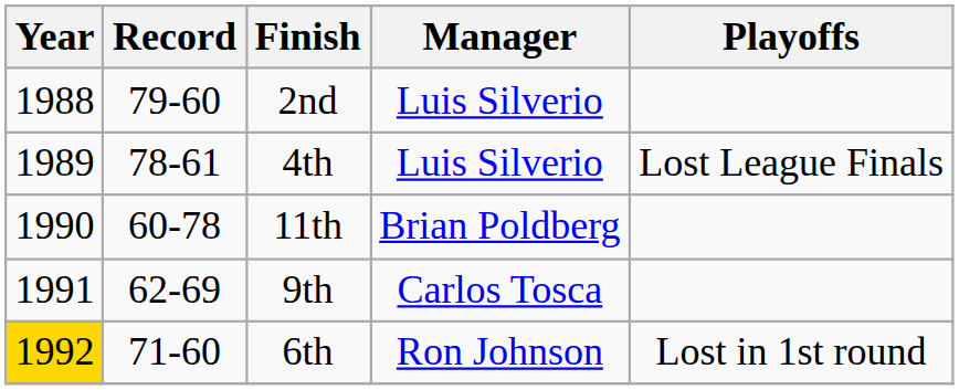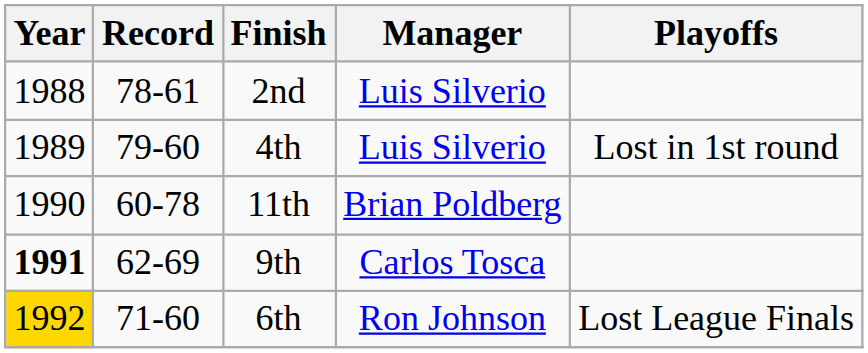2nd | Record: 79-60 -> 78-61
4th | Record: 78-61 -> 79-60
4th | Playoffs: Lost League Finals -> Lost in 1st round
9th | Year: normal -> bold
6th | Playoffs: Lost in 1st round -> Lost League Finals
